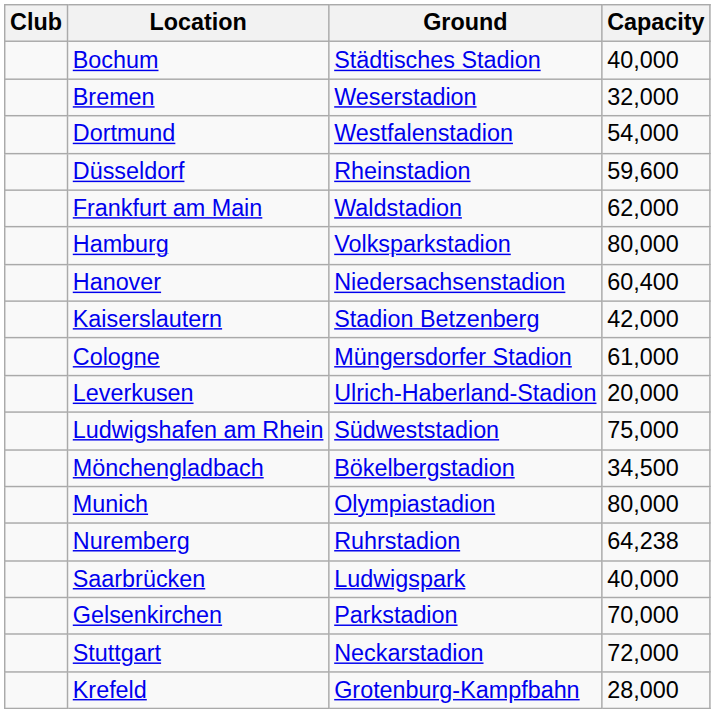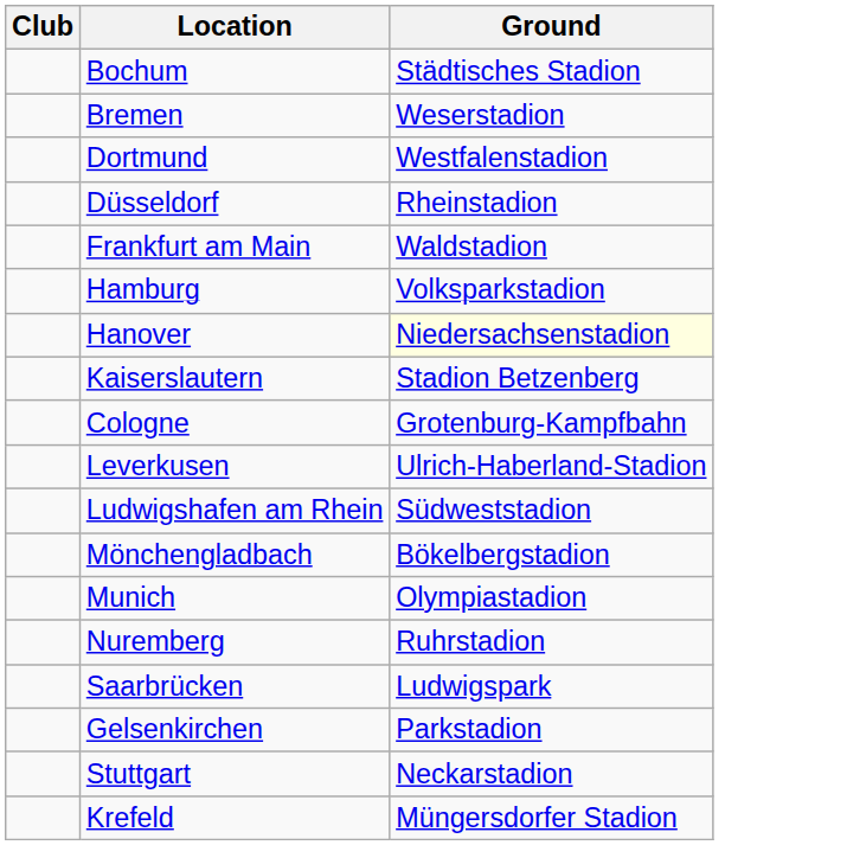- column: Capacity | 40,000 | 32,000 | 54,000 | 59,600 | 62,000 | 80,000 | 60,400 | 42,000 | 61,000 | 20,000 | 75,000 | 34,500 | 80,000 | 64,238 | 40,000 | 70,000 | 72,000 | 28,000
Hanover | Ground: no background -> lightyellow background
Cologne | Ground: Müngersdorfer Stadion -> Grotenburg-Kampfbahn
Krefeld | Ground: Grotenburg-Kampfbahn -> Müngersdorfer Stadion
